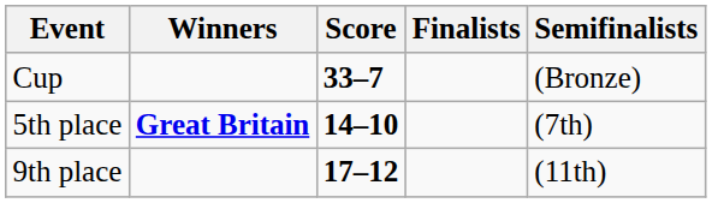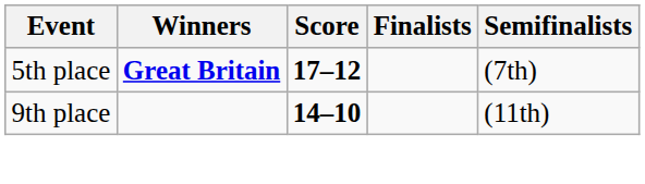- row: Cup | 33–7 | (Bronze)
5th place | Score: 14–10 -> 17–12
9th place | Score: 17–12 -> 14–10
